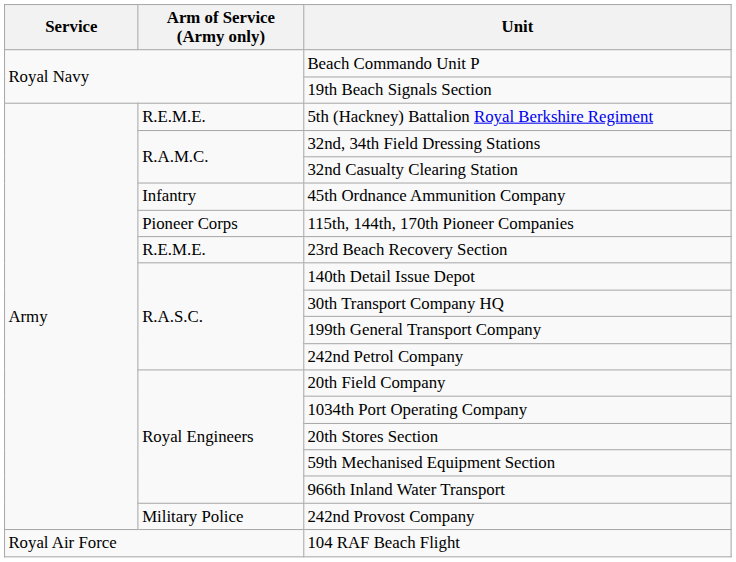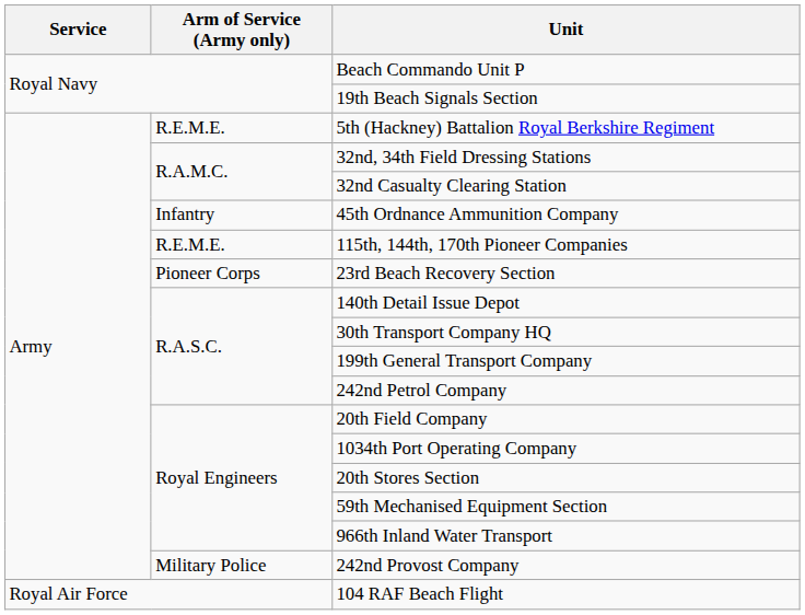115th, 144th, 170th Pioneer Companies | Arm of Service (Army only): Pioneer Corps -> R.E.M.E.
23rd Beach Recovery Section | Arm of Service (Army only): R.E.M.E. -> Pioneer Corps
